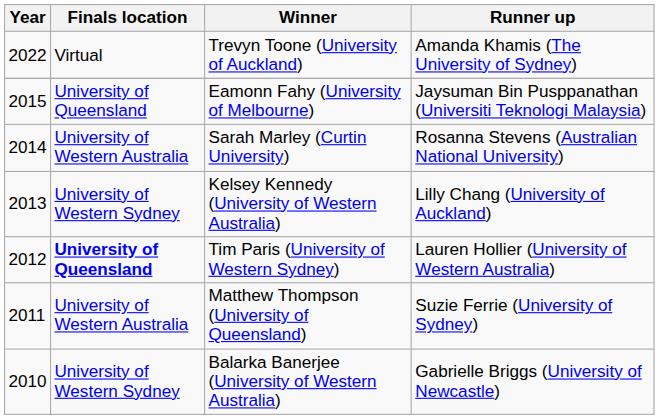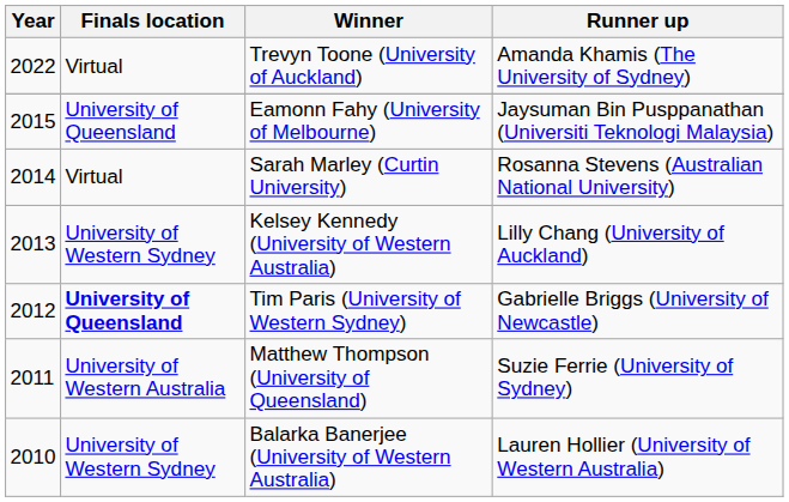Sarah Marley (Curtin University) | Finals location: University of Western Australia -> Virtual
Tim Paris (University of Western Sydney) | Runner up: Lauren Hollier (University of Western Australia) -> Gabrielle Briggs (University of Newcastle)
Balarka Banerjee (University of Western Australia) | Runner up: Gabrielle Briggs (University of Newcastle) -> Lauren Hollier (University of Western Australia)
